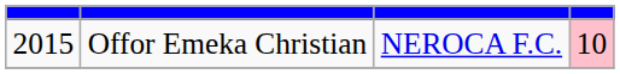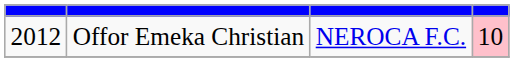Offor Emeka Christian | column 1: 2015 -> 2012
